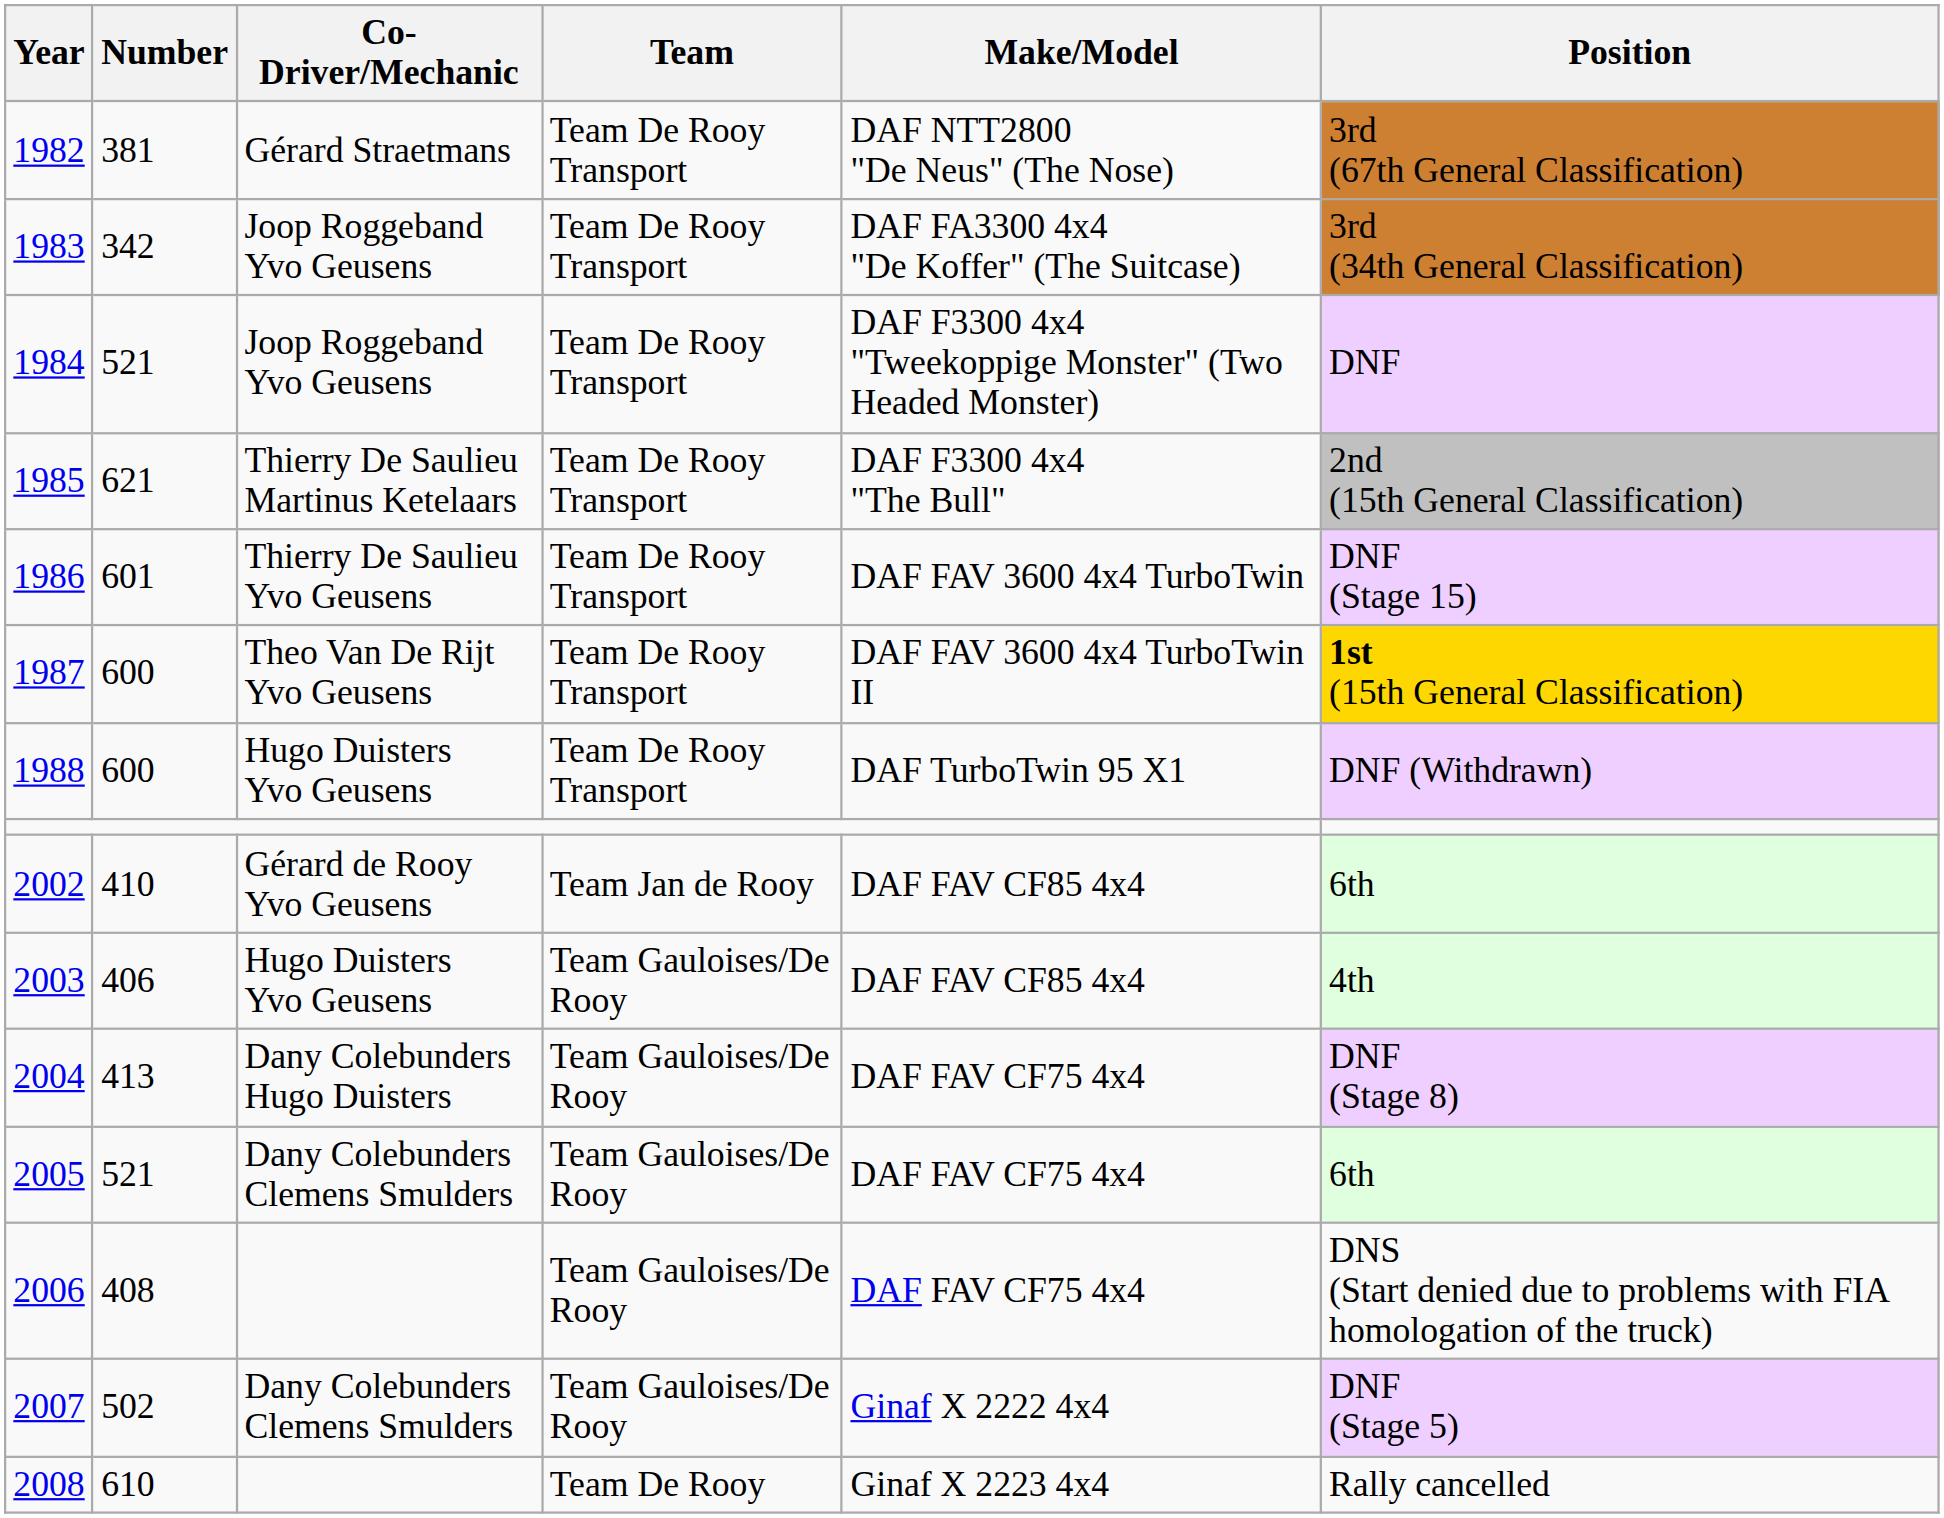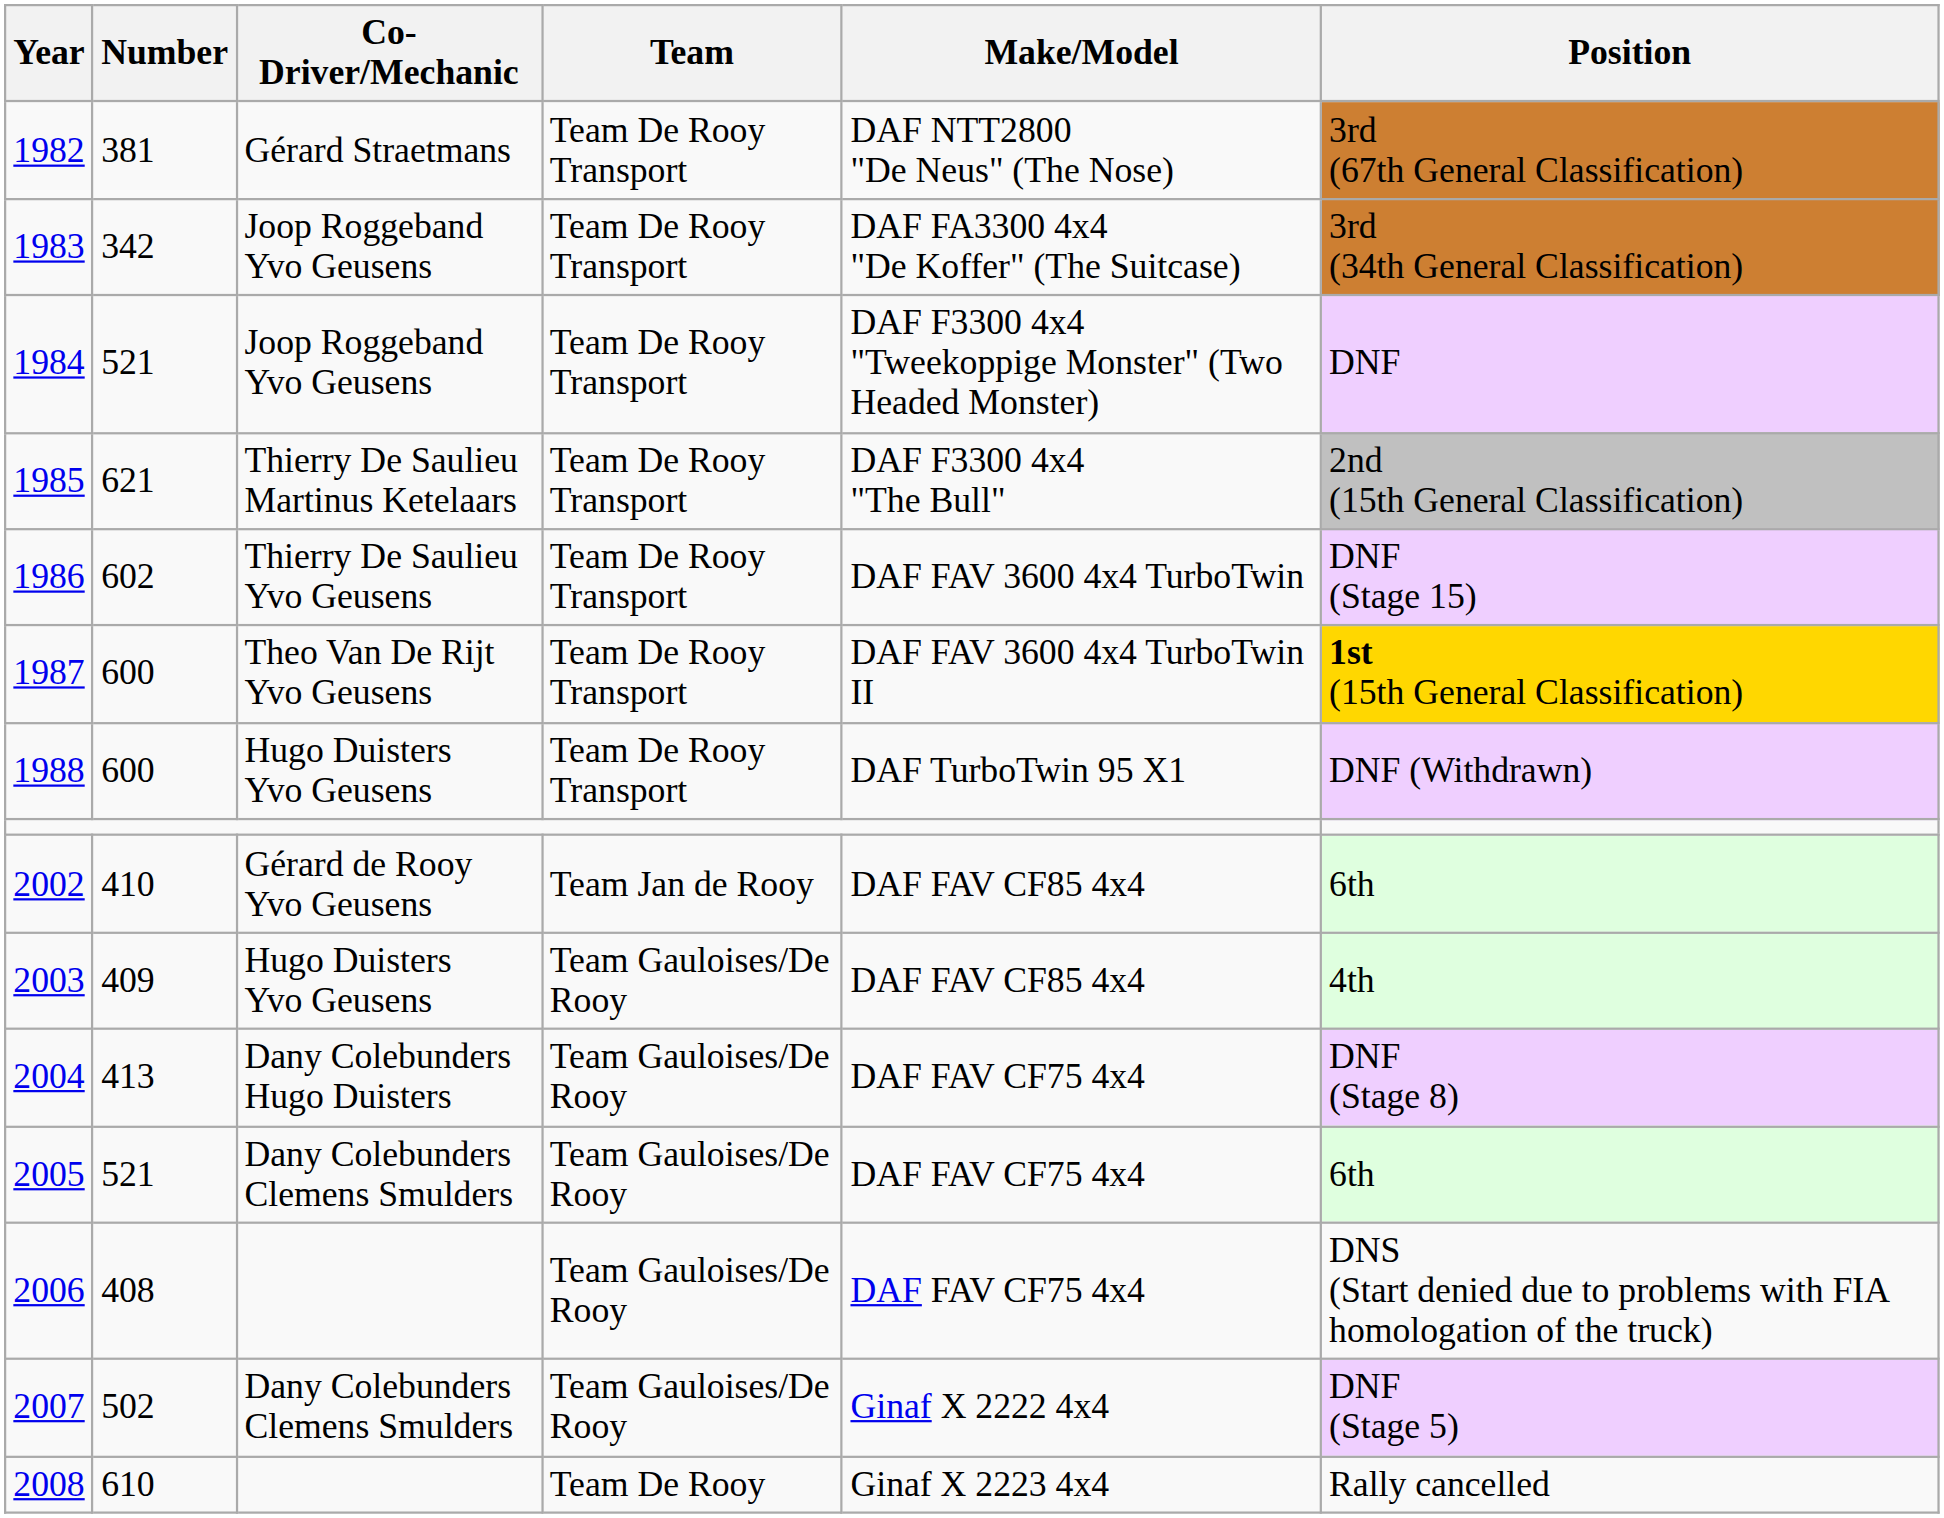1986 | Number: 601 -> 602
2003 | Number: 406 -> 409
